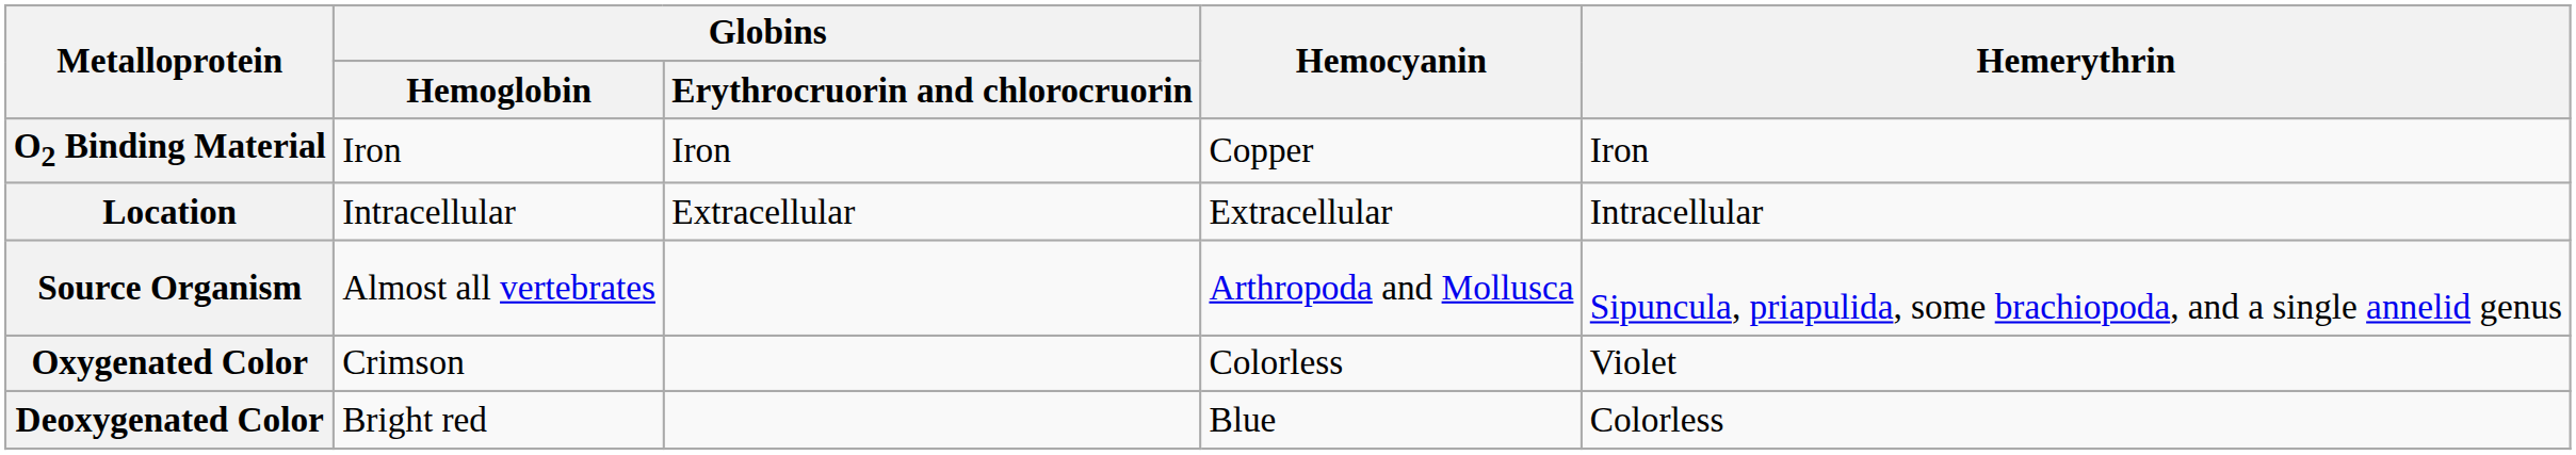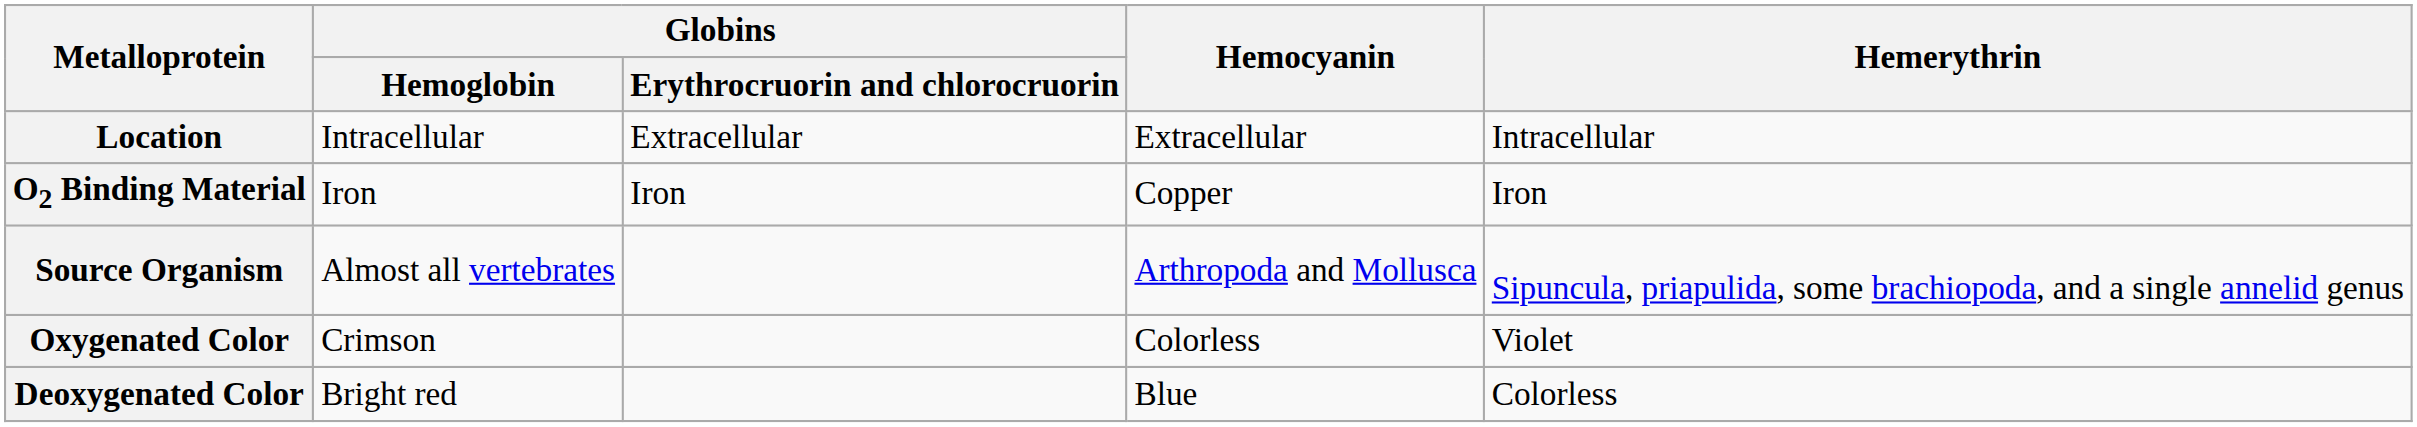rows swapped: O2 Binding Material <-> Location
